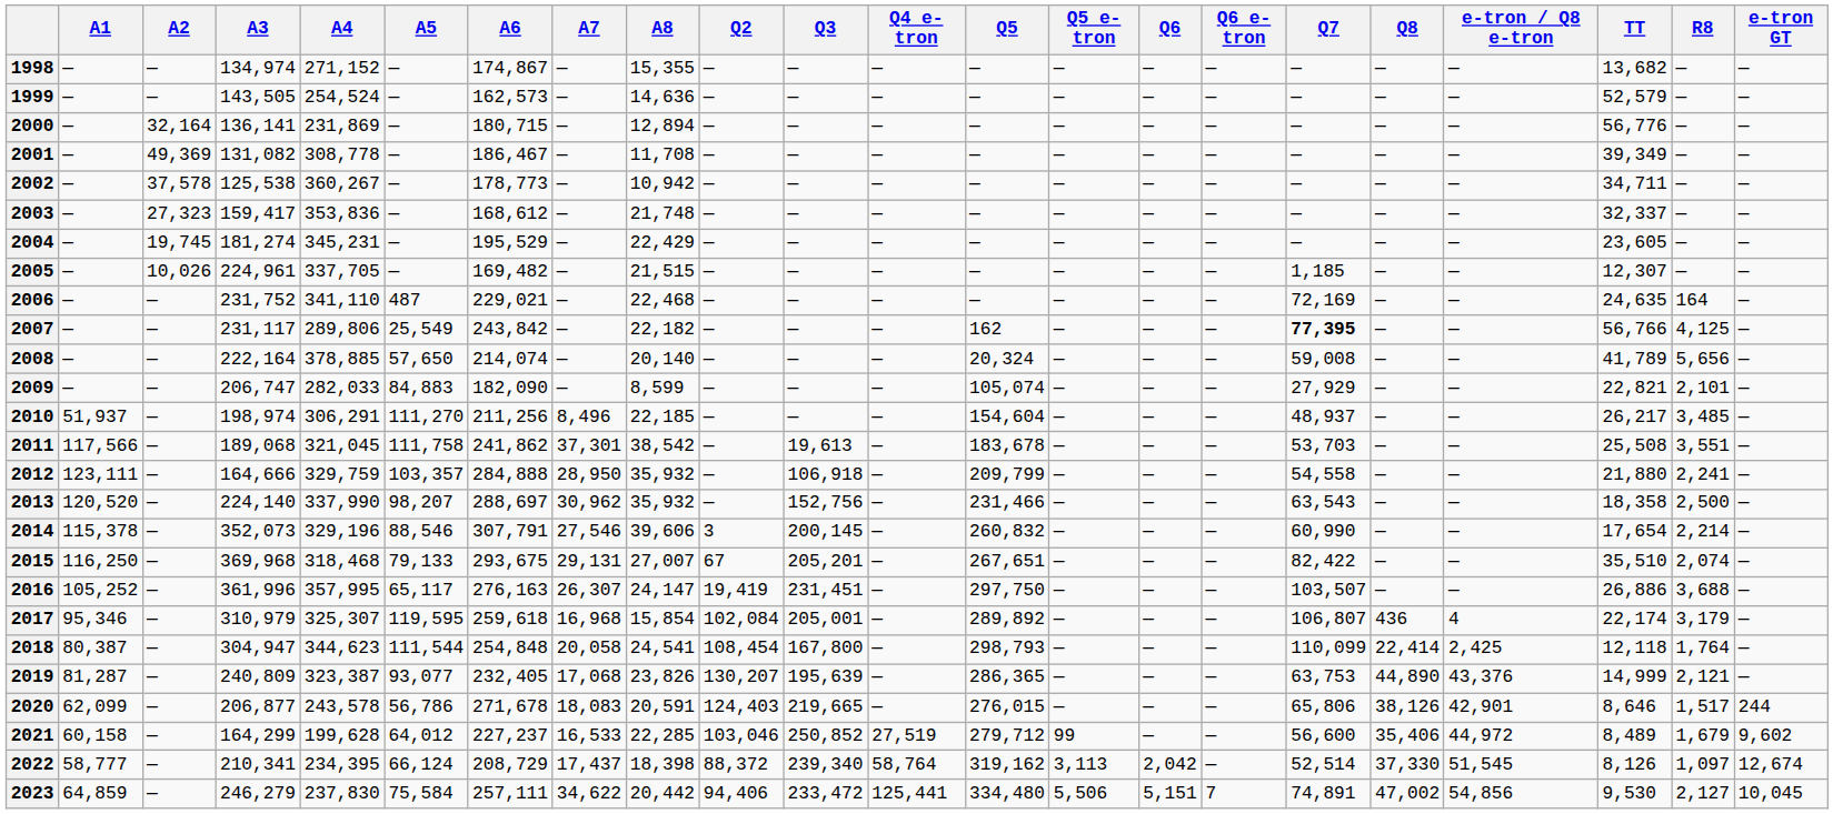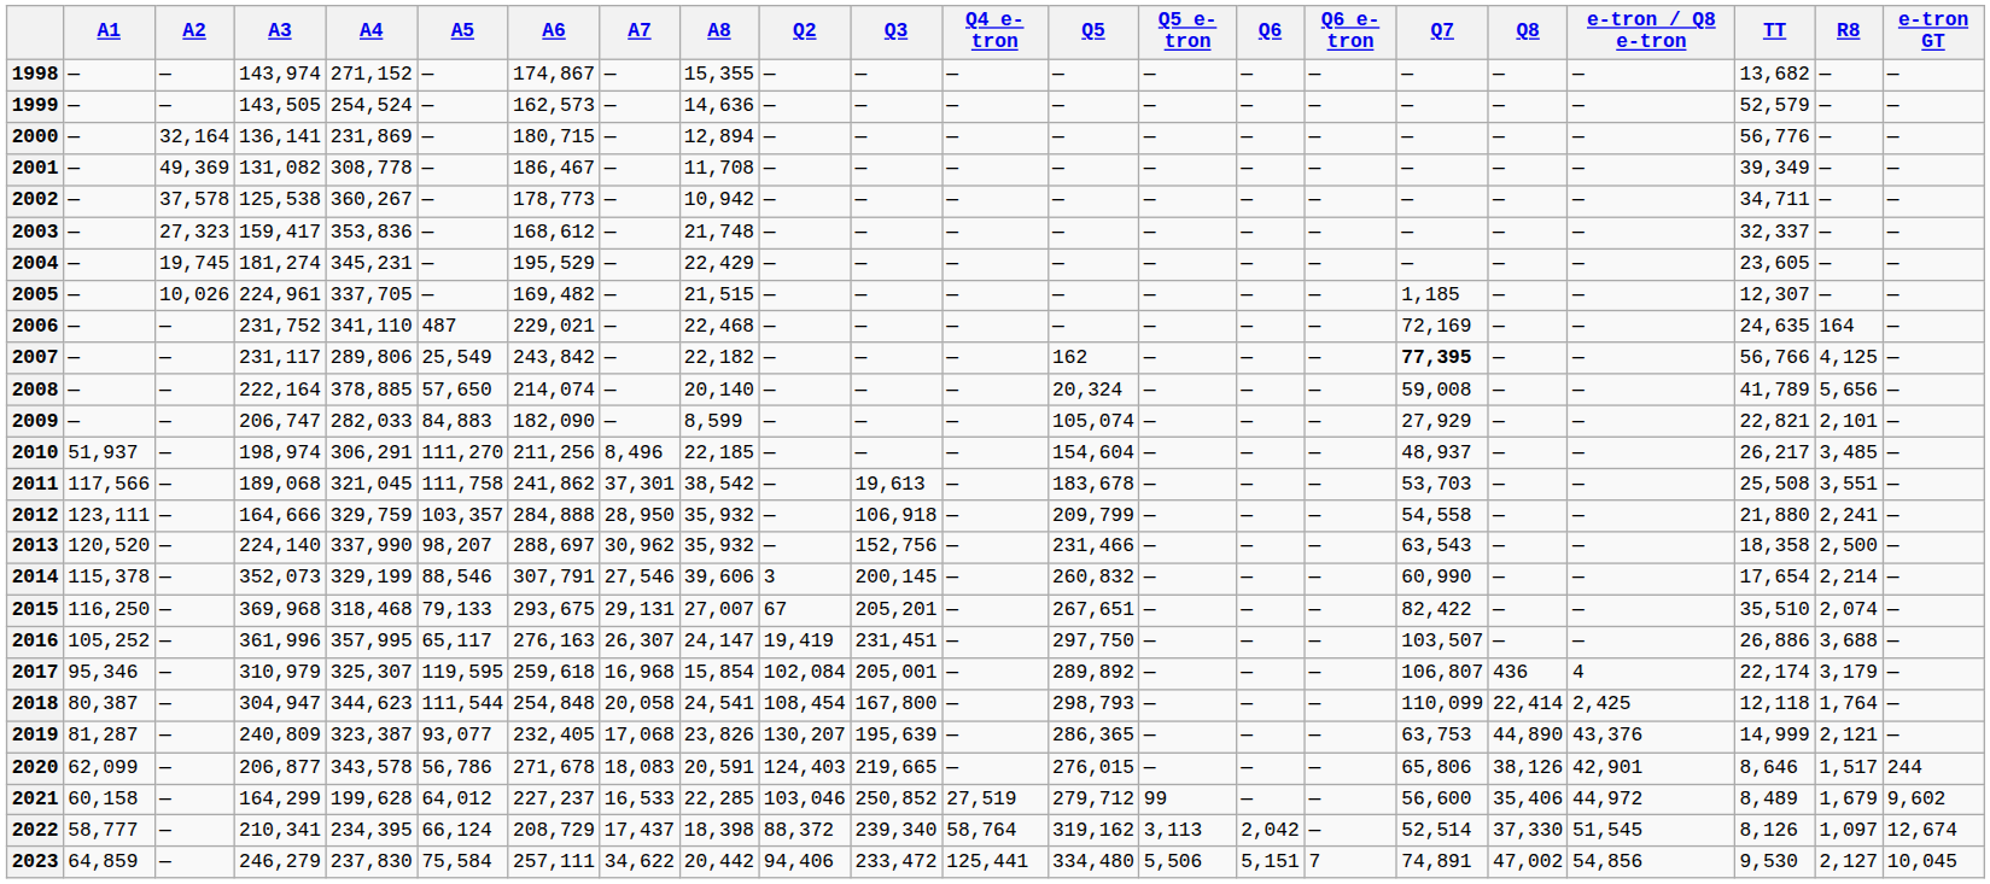1998 | A3: 134,974 -> 143,974
2014 | A4: 329,196 -> 329,199
2020 | A4: 243,578 -> 343,578
